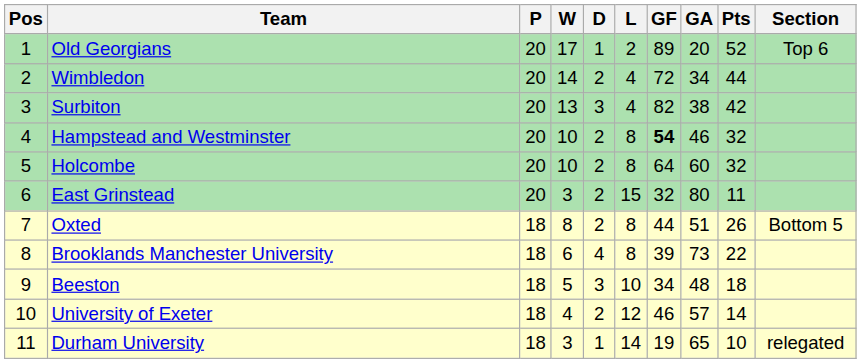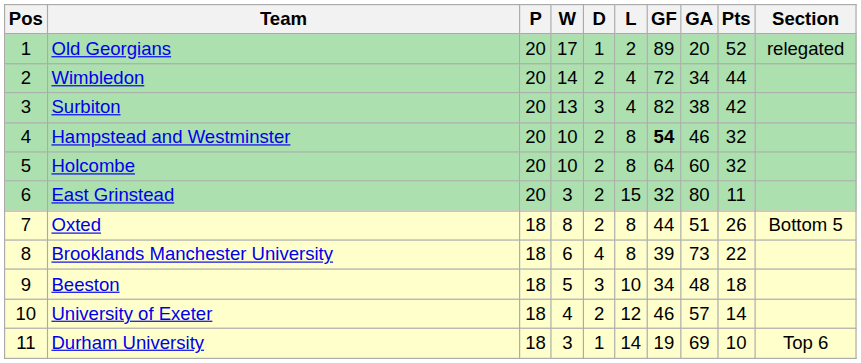Old Georgians | Section: Top 6 -> relegated
Durham University | GA: 65 -> 69
Durham University | Section: relegated -> Top 6
